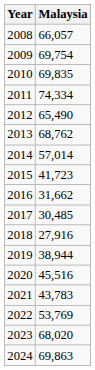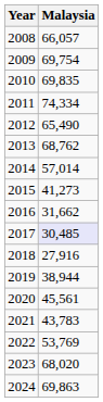2015 | Malaysia: 41,723 -> 41,273
2017 | Malaysia: no background -> lavender background
2020 | Malaysia: 45,516 -> 45,561
